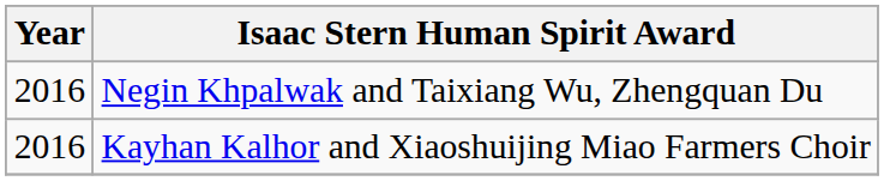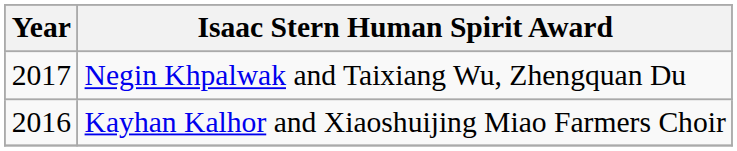Negin Khpalwak and Taixiang Wu, Zhengquan Du | Year: 2016 -> 2017
